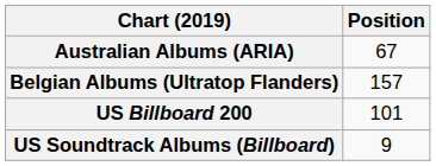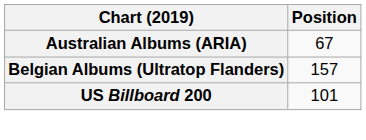- row: US Soundtrack Albums (Billboard) | 9
